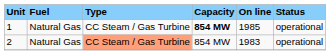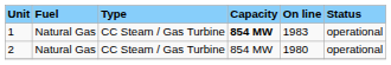1 | On line: 1985 -> 1983
2 | Type: lightsalmon background -> no background
2 | On line: 1983 -> 1980
